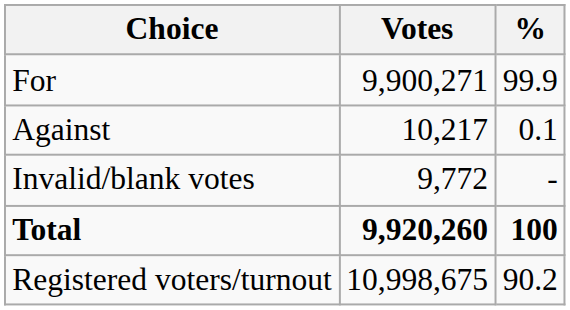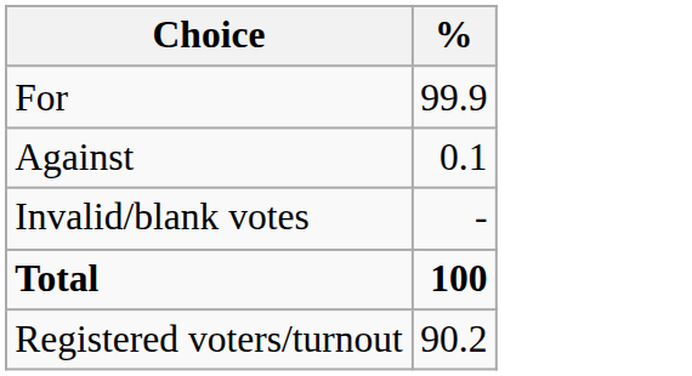- column: Votes | 9,900,271 | 10,217 | 9,772 | 9,920,260 | 10,998,675
